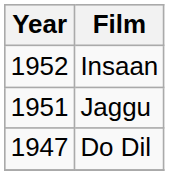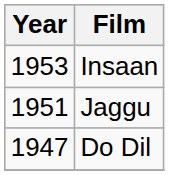Insaan | Year: 1952 -> 1953
